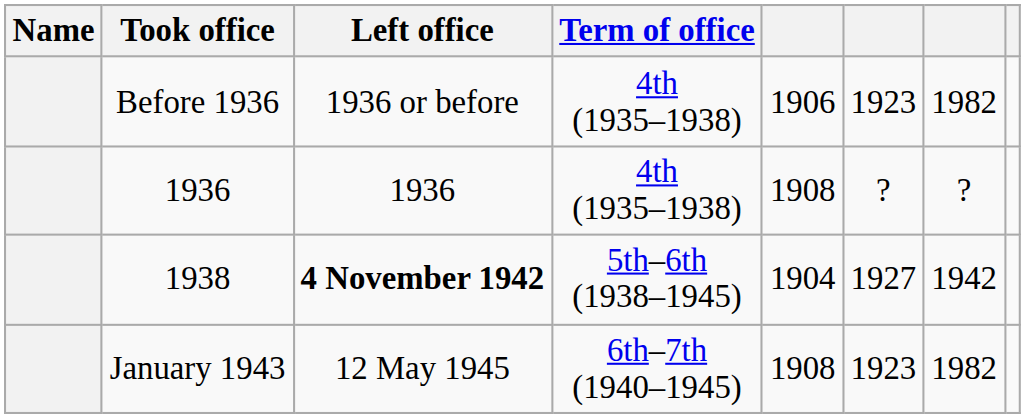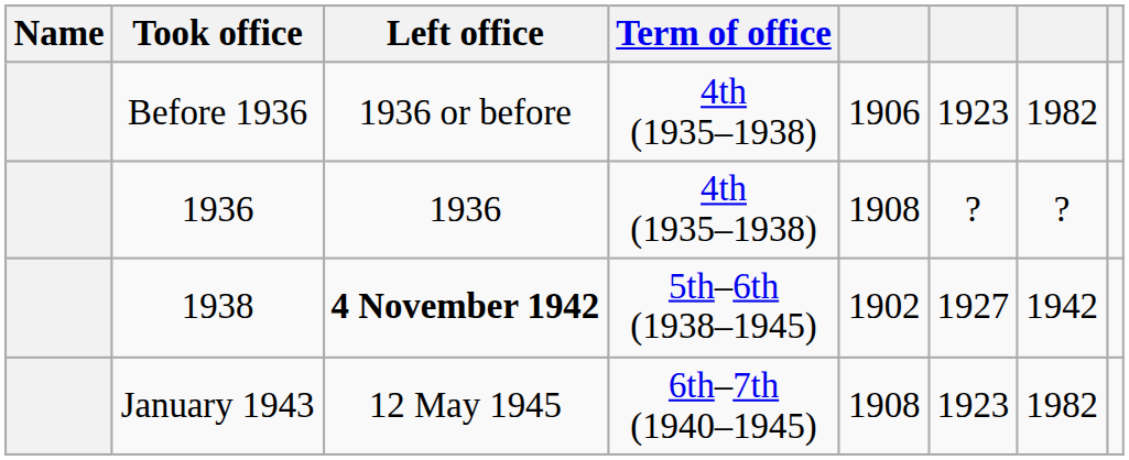1938 | column 5: 1904 -> 1902
